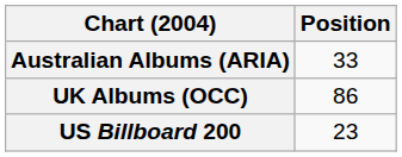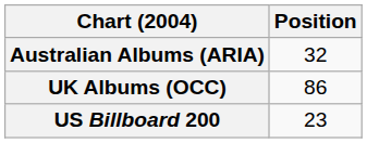Australian Albums (ARIA) | Position: 33 -> 32
